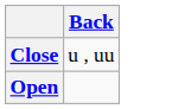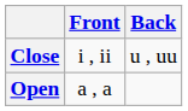+ column: Front | i , ii | a , a
